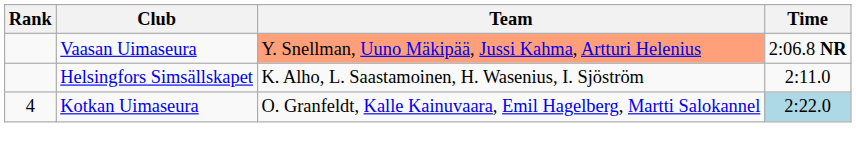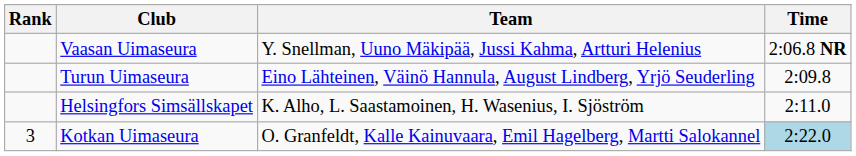Vaasan Uimaseura | Team: lightsalmon background -> no background
+ row: Turun Uimaseura | Eino Lähteinen, Väinö Hannula, August Lindberg, Yrjö Seuderling | 2:09.8
Kotkan Uimaseura | Rank: 4 -> 3
